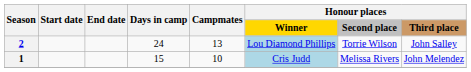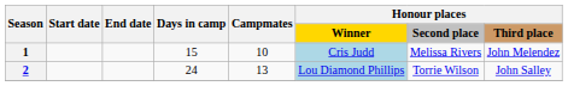rows swapped: 1 <-> 2
